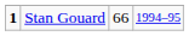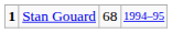Stan Gouard | column 3: 66 -> 68
